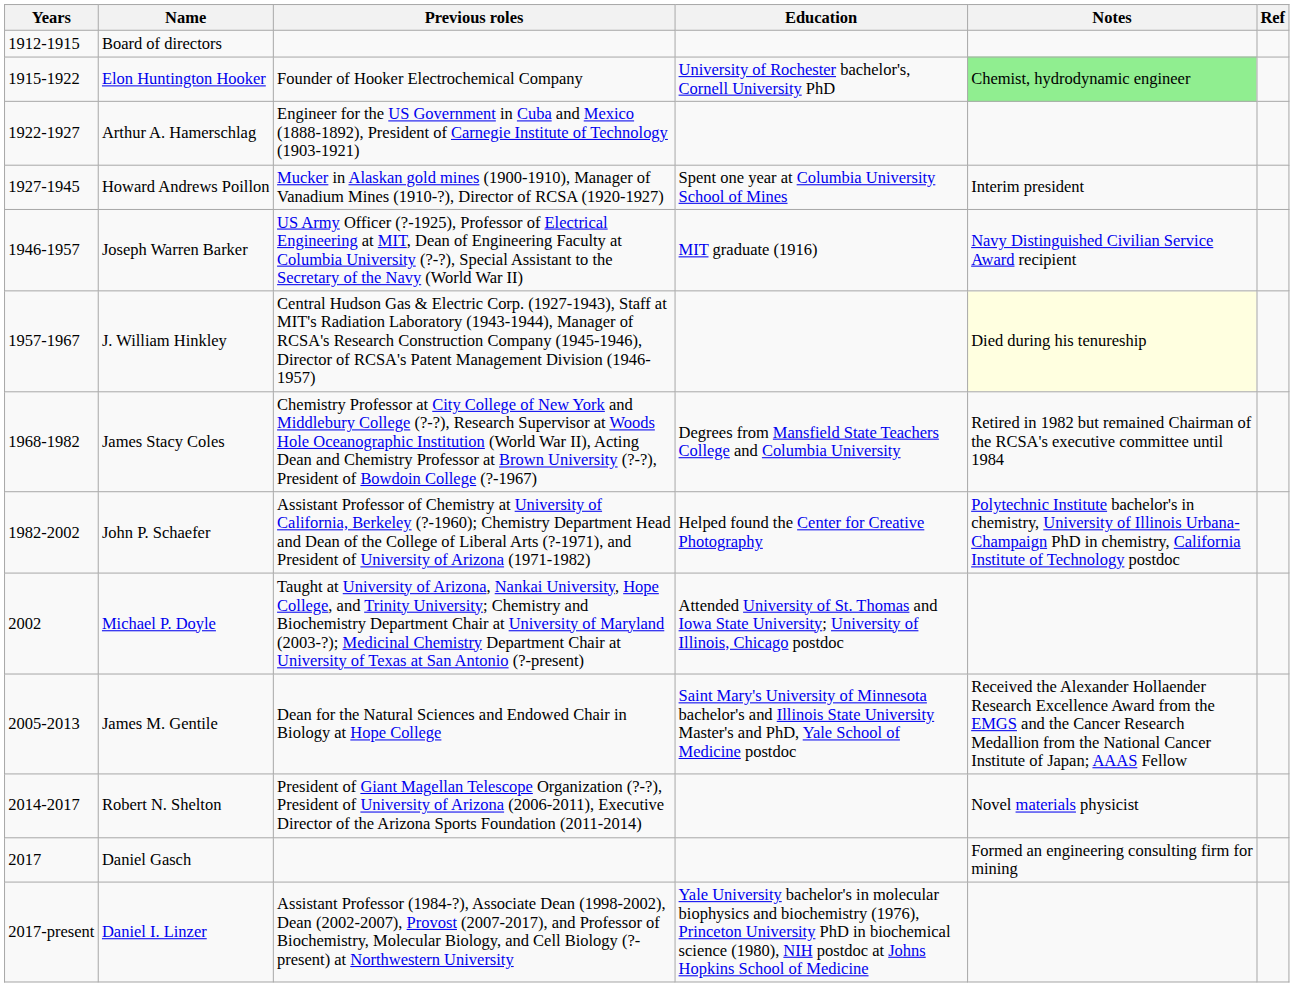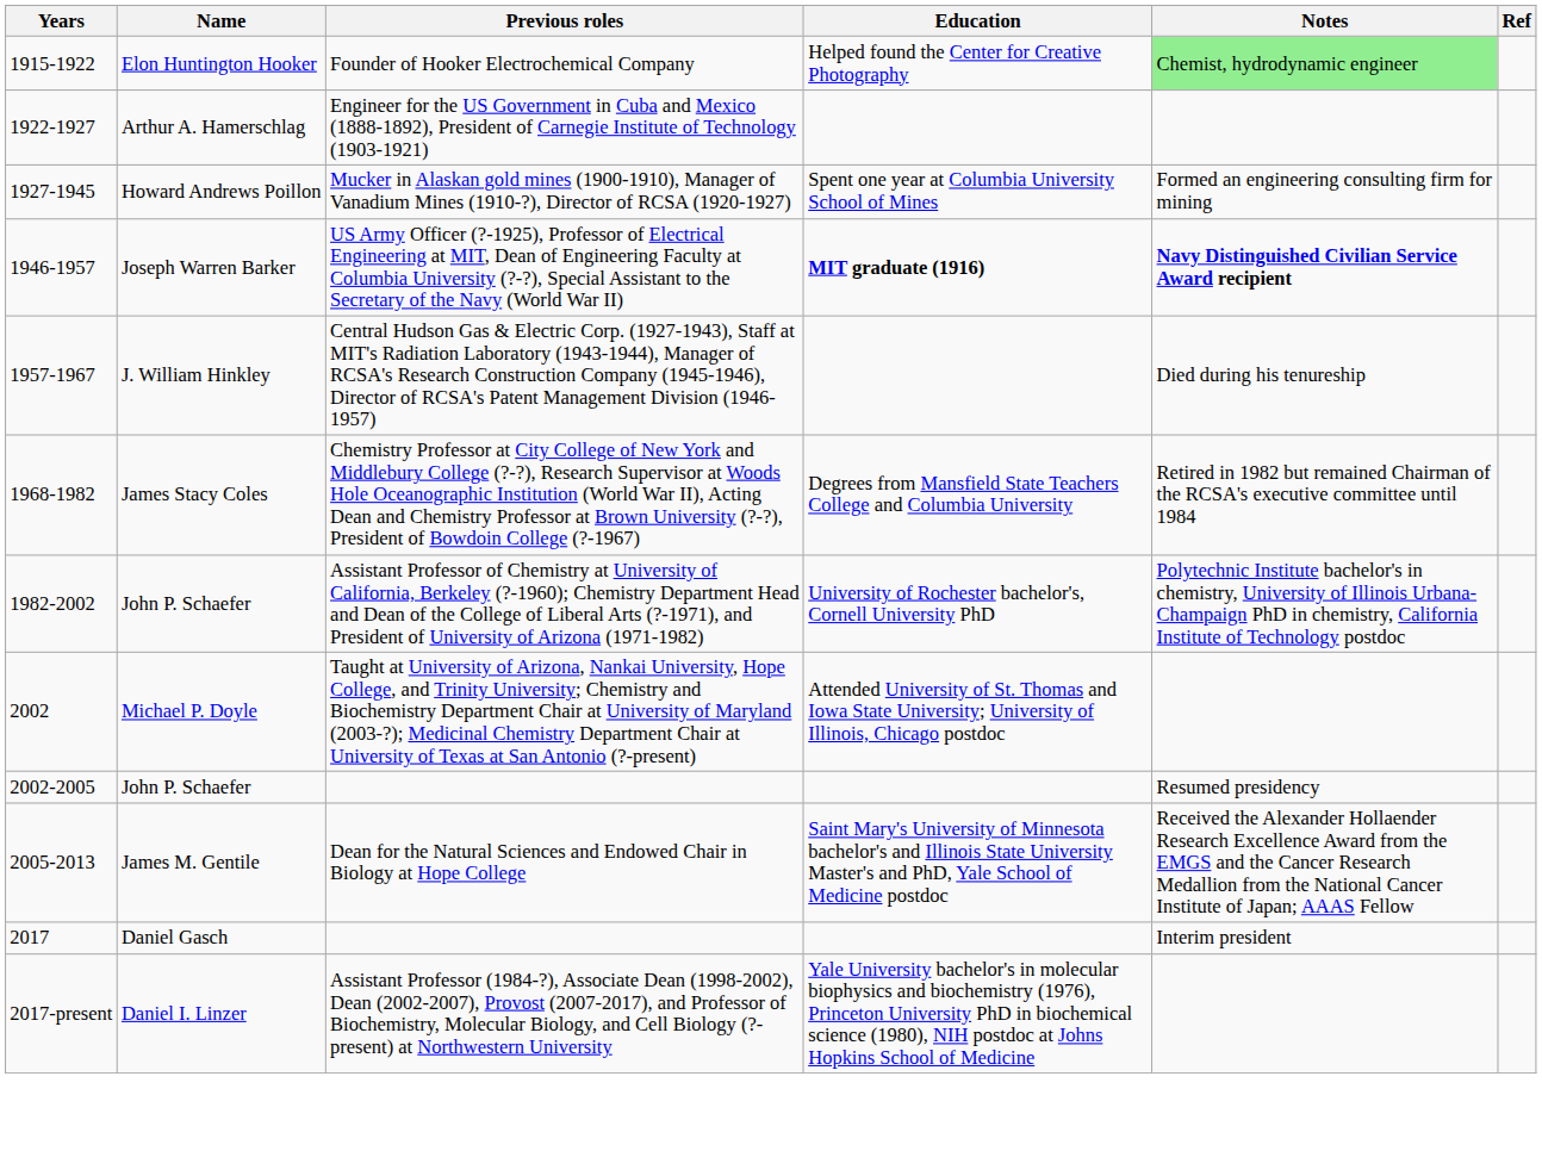- row: 1912-1915 | Board of directors
Elon Huntington Hooker | Education: University of Rochester bachelor's, Cornell University PhD -> Helped found the Center for Creative Photography
Howard Andrews Poillon | Notes: Interim president -> Formed an engineering consulting firm for mining
Joseph Warren Barker | Education: normal -> bold
Joseph Warren Barker | Notes: normal -> bold
J. William Hinkley | Notes: lightyellow background -> no background
1982-2002 / John P. Schaefer | Education: Helped found the Center for Creative Photography -> University of Rochester bachelor's, Cornell University PhD
+ row: 2002-2005 | John P. Schaefer | Resumed presidency
- row: 2014-2017 | Robert N. Shelton | President of Giant Magellan Telescope Organization (?-?), President of University of Arizona (2006-2011), Executive Director of the Arizona Sports Foundation (2011-2014) | Novel materials physicist
Daniel Gasch | Notes: Formed an engineering consulting firm for mining -> Interim president
